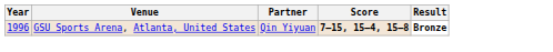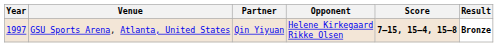+ column: Opponent | Helene Kirkegaard Rikke Olsen
GSU Sports Arena, Atlanta, United States | Year: 1996 -> 1997
